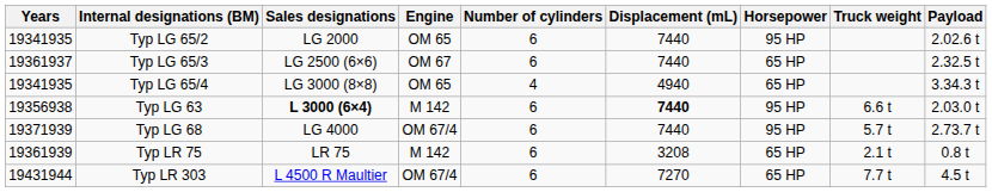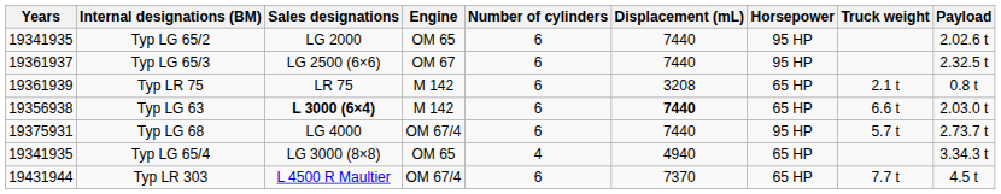Typ LG 65/3 | Horsepower: 65 HP -> 95 HP
rows swapped: Typ LG 65/4 <-> Typ LR 75
Typ LG 63 | Horsepower: 95 HP -> 65 HP
Typ LG 68 | Years: 19371939 -> 19375931
Typ LR 303 | Displacement (mL): 7270 -> 7370
